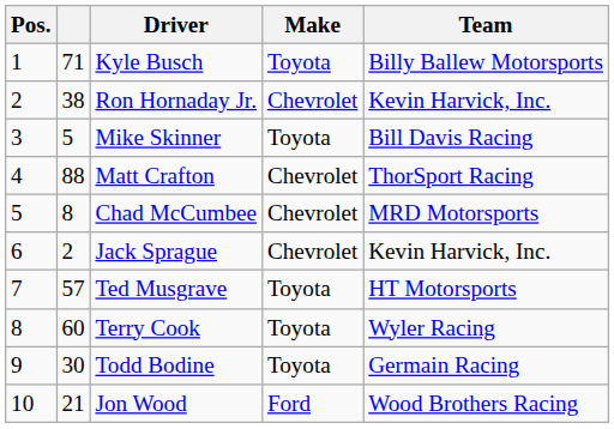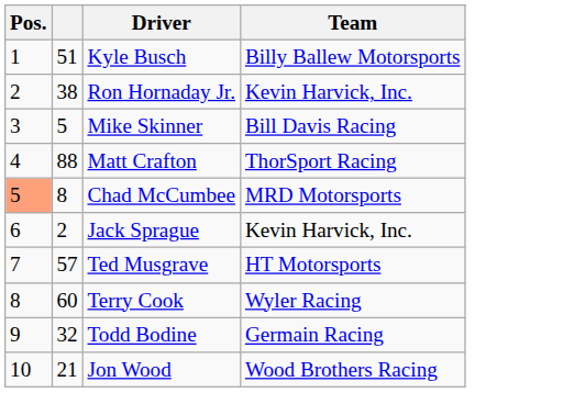- column: Make | Toyota | Chevrolet | Toyota | Chevrolet | Chevrolet | Chevrolet | Toyota | Toyota | Toyota | Ford
Kyle Busch | column 2: 71 -> 51
Chad McCumbee | Pos.: no background -> lightsalmon background
Todd Bodine | column 2: 30 -> 32
